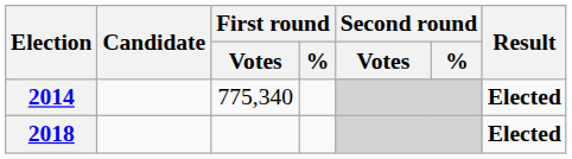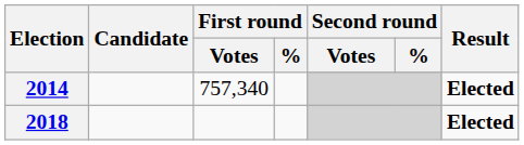2014 | First round / Votes: 775,340 -> 757,340
